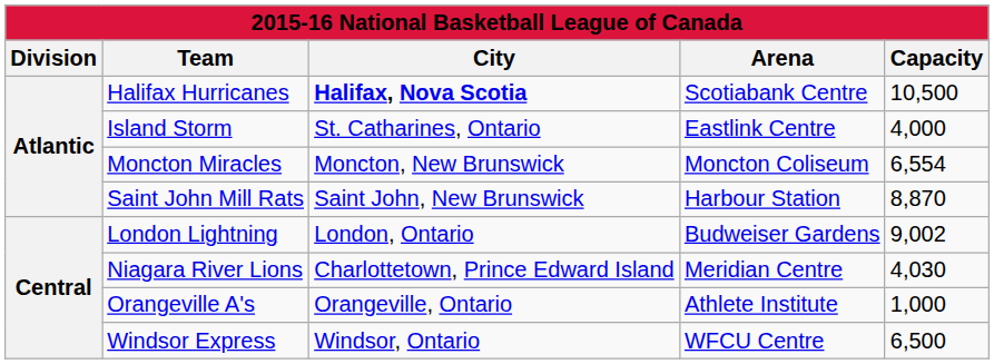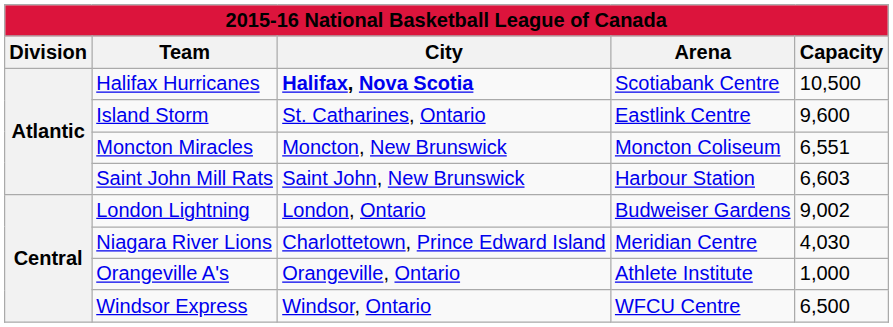Island Storm | Capacity: 4,000 -> 9,600
Moncton Miracles | Capacity: 6,554 -> 6,551
Saint John Mill Rats | Capacity: 8,870 -> 6,603
